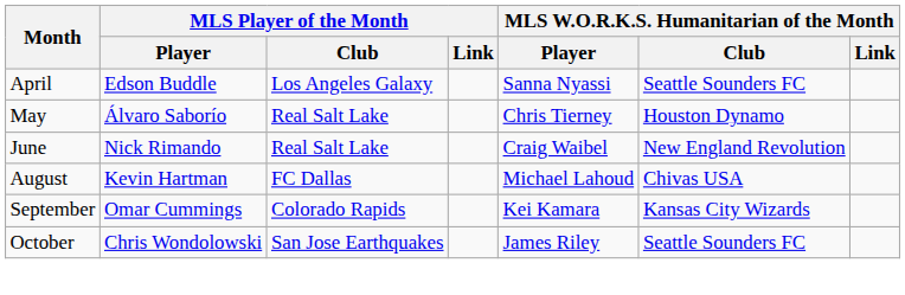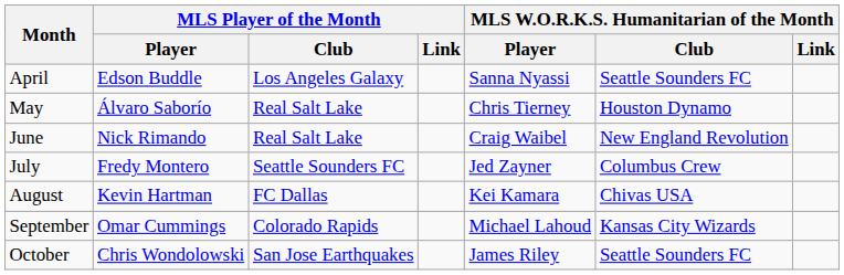+ row: July | Fredy Montero | Seattle Sounders FC | Jed Zayner | Columbus Crew
August | MLS W.O.R.K.S. Humanitarian of the Month / Player: Michael Lahoud -> Kei Kamara
September | MLS W.O.R.K.S. Humanitarian of the Month / Player: Kei Kamara -> Michael Lahoud
